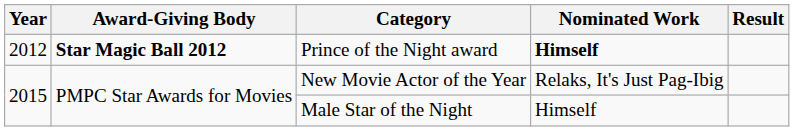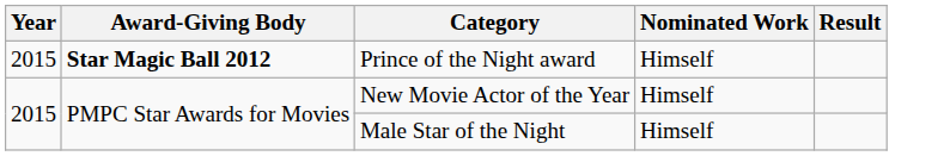Prince of the Night award | Year: 2012 -> 2015
Prince of the Night award | Nominated Work: bold -> normal
New Movie Actor of the Year | Nominated Work: Relaks, It's Just Pag-Ibig -> Himself
